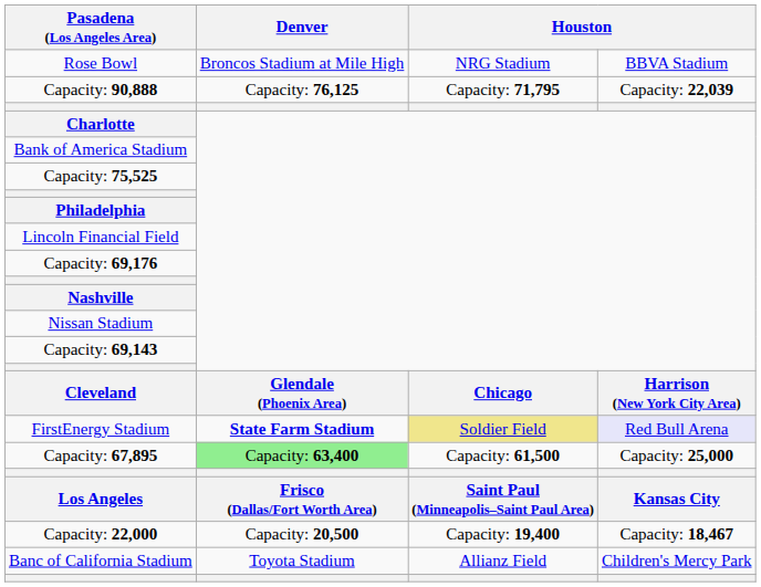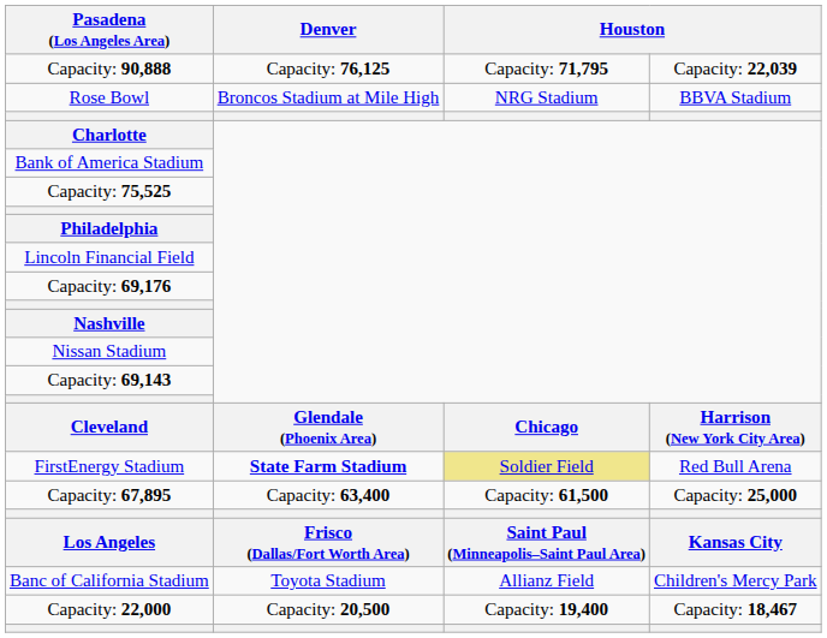rows swapped: Rose Bowl <-> Capacity: 90,888
FirstEnergy Stadium | column 4: lavender background -> no background
Capacity: 67,895 | Denver: lightgreen background -> no background
rows swapped: Banc of California Stadium <-> Capacity: 22,000
